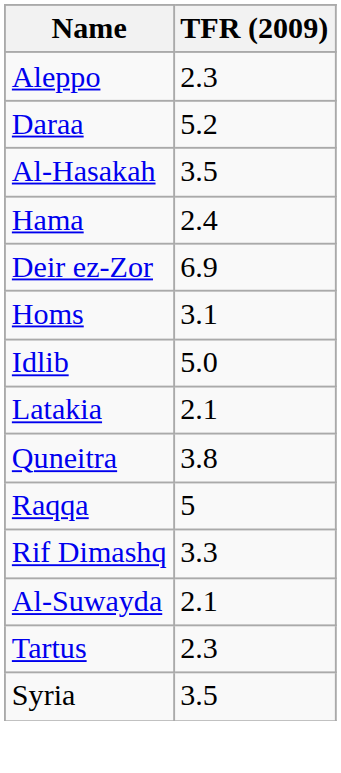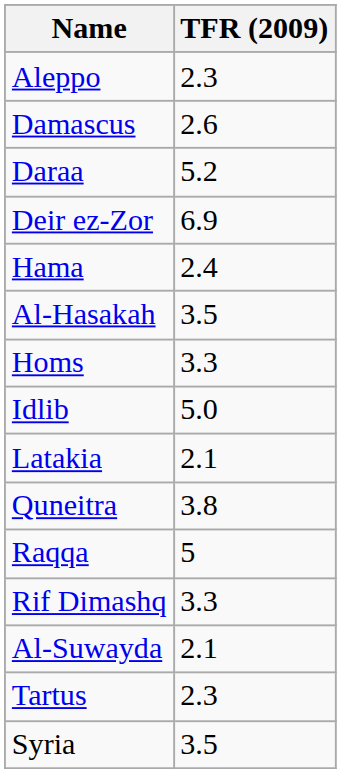+ row: Damascus | 2.6
rows swapped: Deir ez-Zor <-> Al-Hasakah
Homs | TFR (2009): 3.1 -> 3.3
